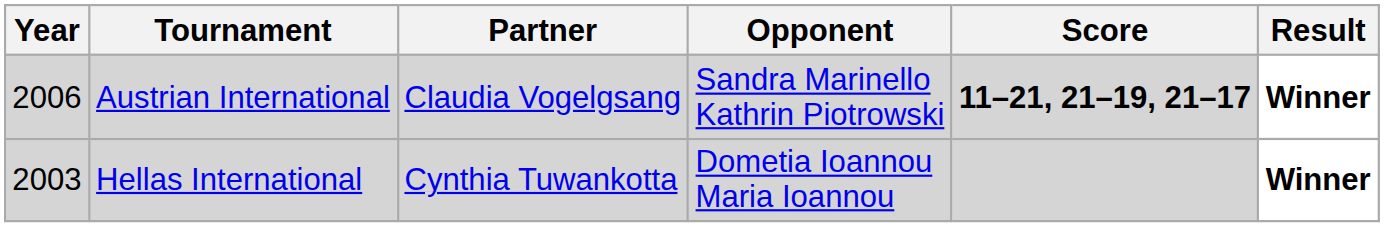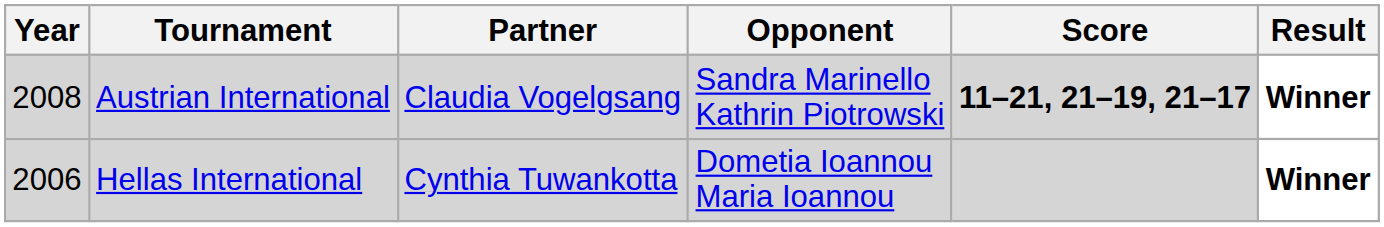Austrian International | Year: 2006 -> 2008
Hellas International | Year: 2003 -> 2006
